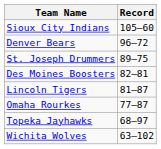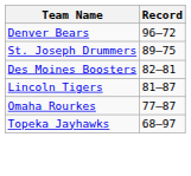- row: Sioux City Indians | 105–60
- row: Wichita Wolves | 63–102
